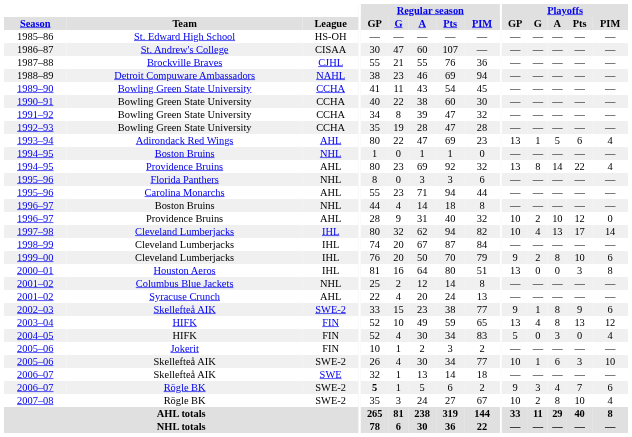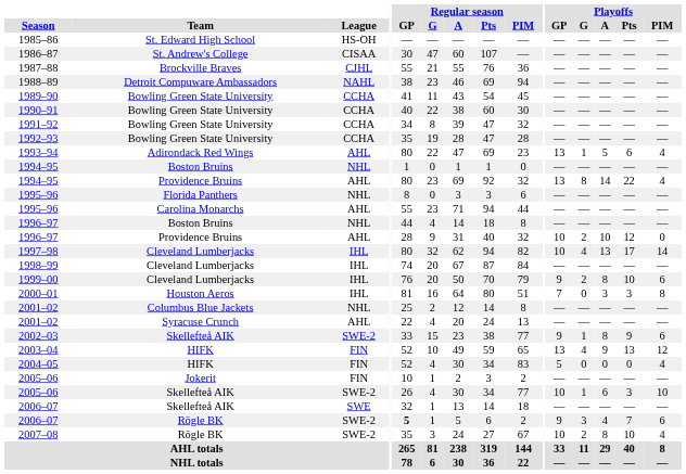2000–01 | Playoffs / GP: 13 -> 7
2000–01 | Playoffs / A: 0 -> 3
2003–04 | Playoffs / A: 8 -> 9
2004–05 | Playoffs / A: 3 -> 0
